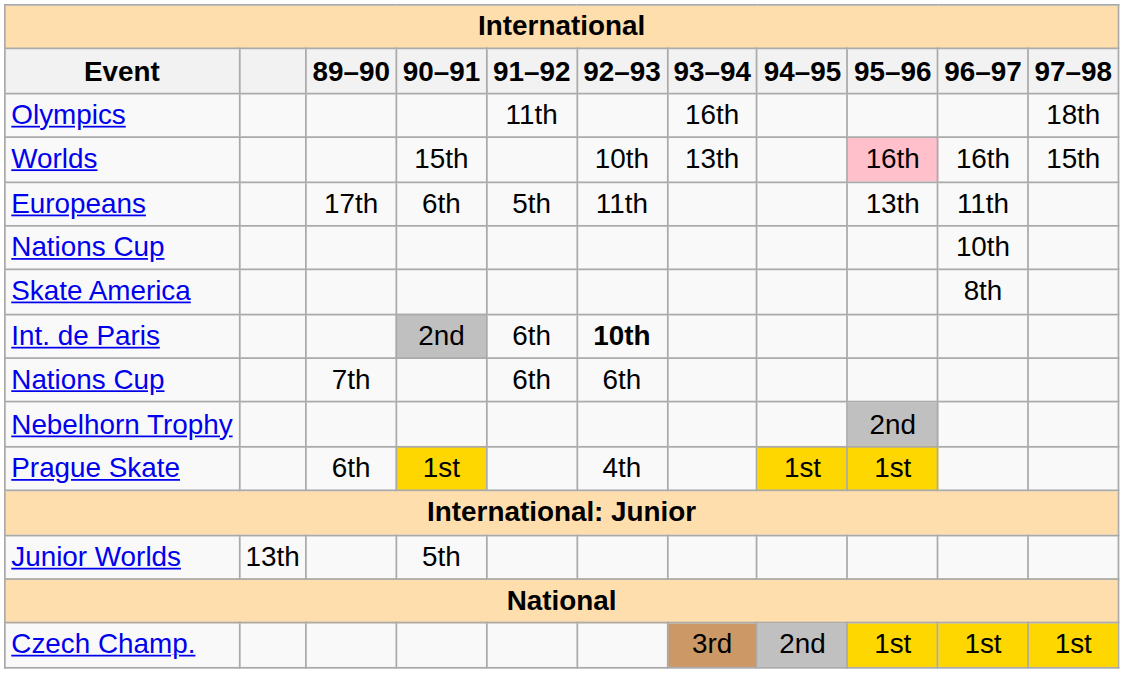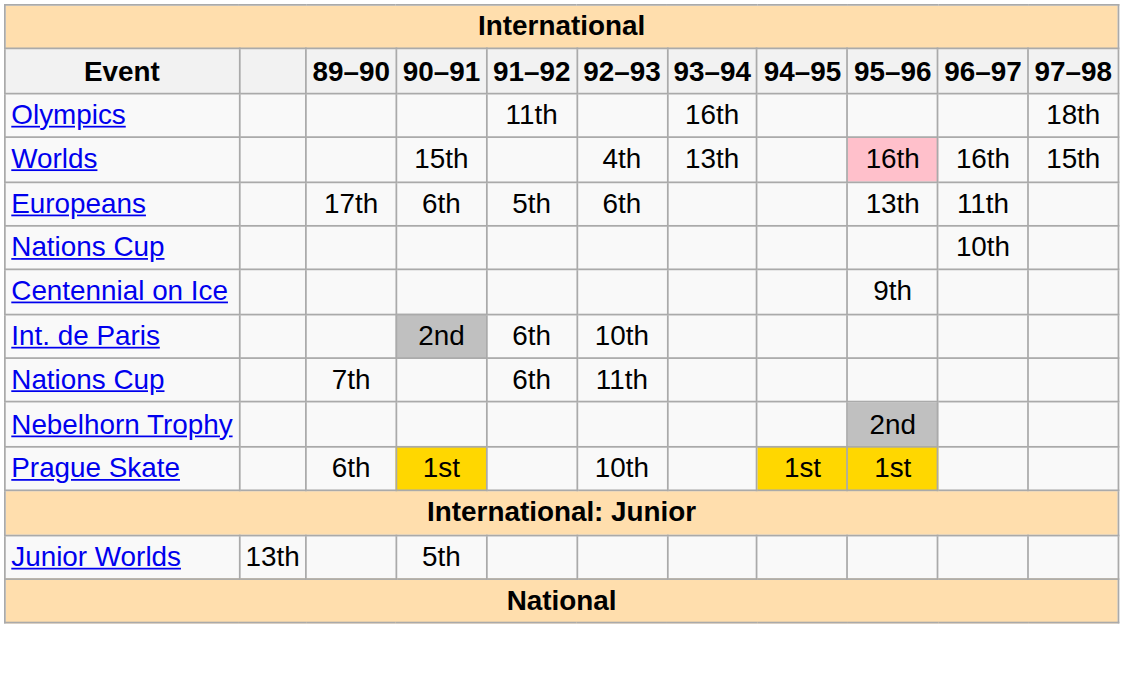Worlds | 92–93: 10th -> 4th
Europeans | 92–93: 11th -> 6th
- row: Skate America | 8th
+ row: Centennial on Ice | 9th
Int. de Paris | 92–93: bold -> normal
Nations Cup / 7th | 92–93: 6th -> 11th
Prague Skate | 92–93: 4th -> 10th
- row: Czech Champ. | 3rd | 2nd | 1st | 1st | 1st
